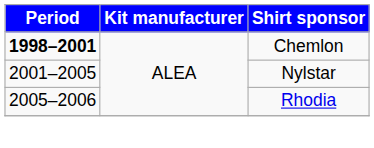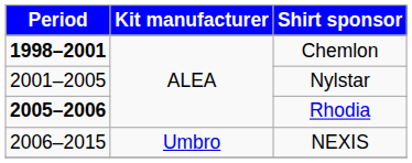Rhodia | Period: normal -> bold
+ row: 2006–2015 | Umbro | NEXIS
